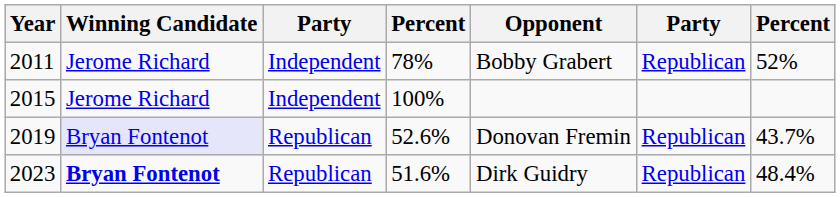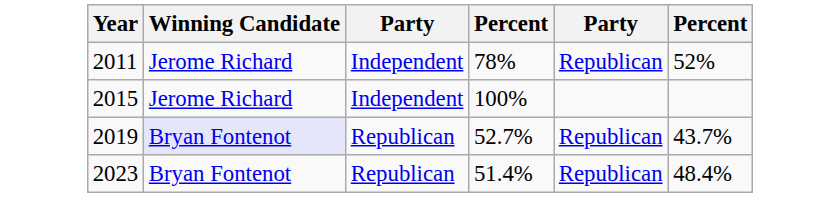- column: Opponent | Bobby Grabert | Donovan Fremin | Dirk Guidry
2019 | column 4: 52.6% -> 52.7%
2023 | Winning Candidate: bold -> normal
2023 | column 4: 51.6% -> 51.4%
